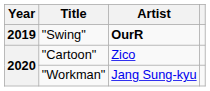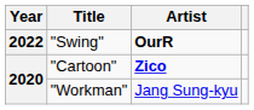"Swing" | Year: 2019 -> 2022
"Cartoon" | Artist: normal -> bold
